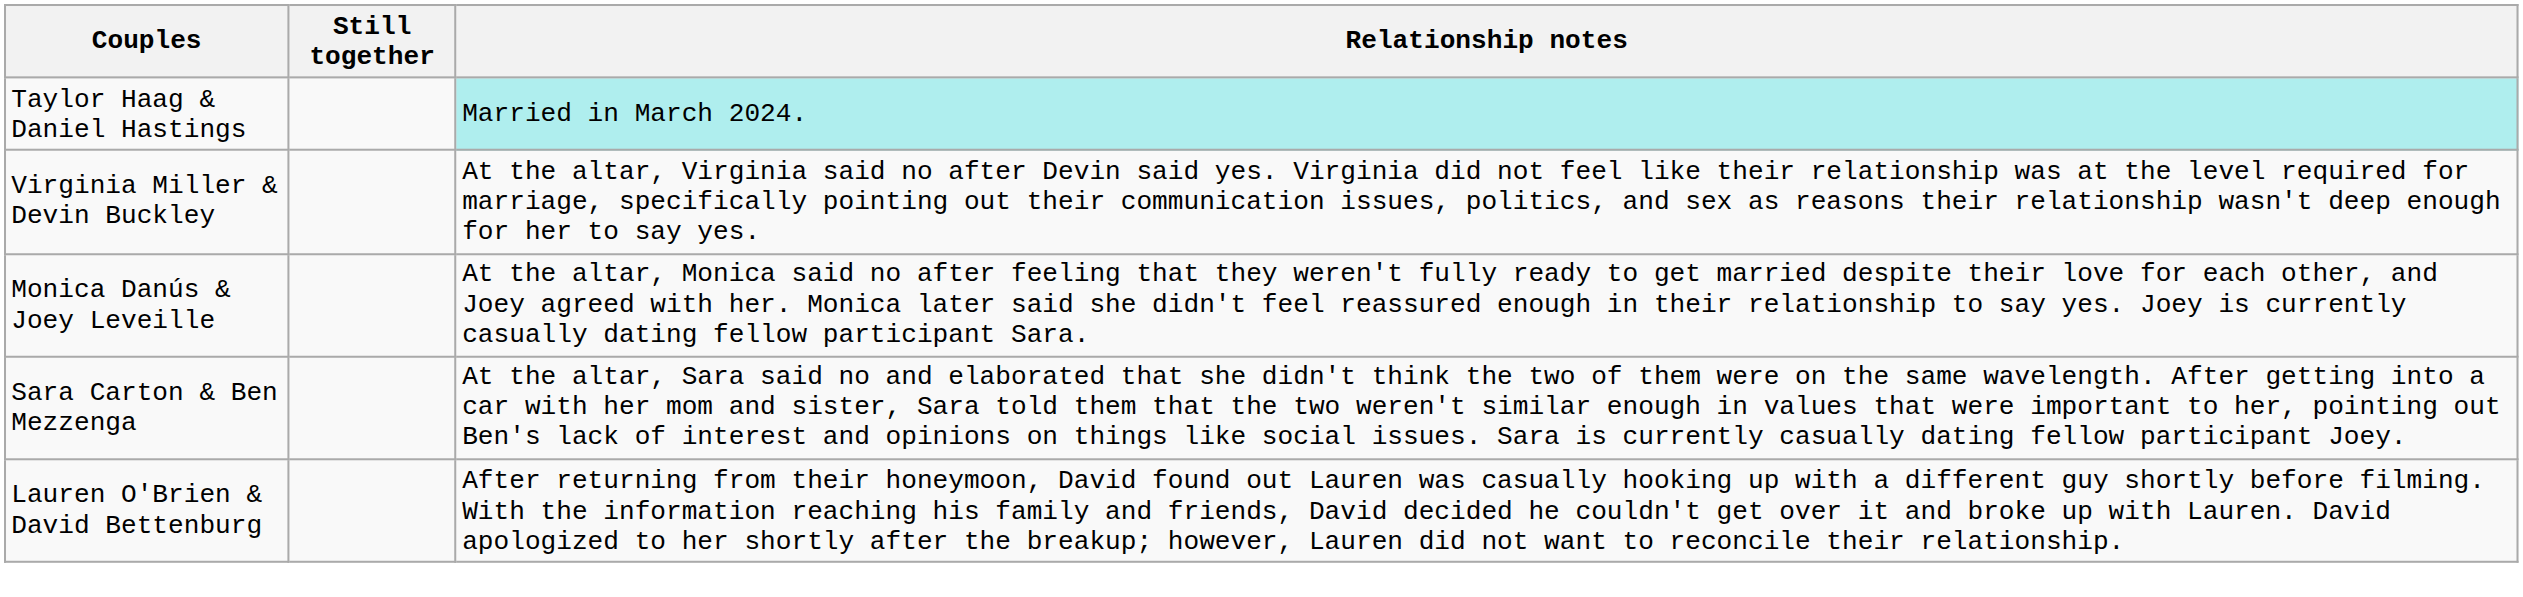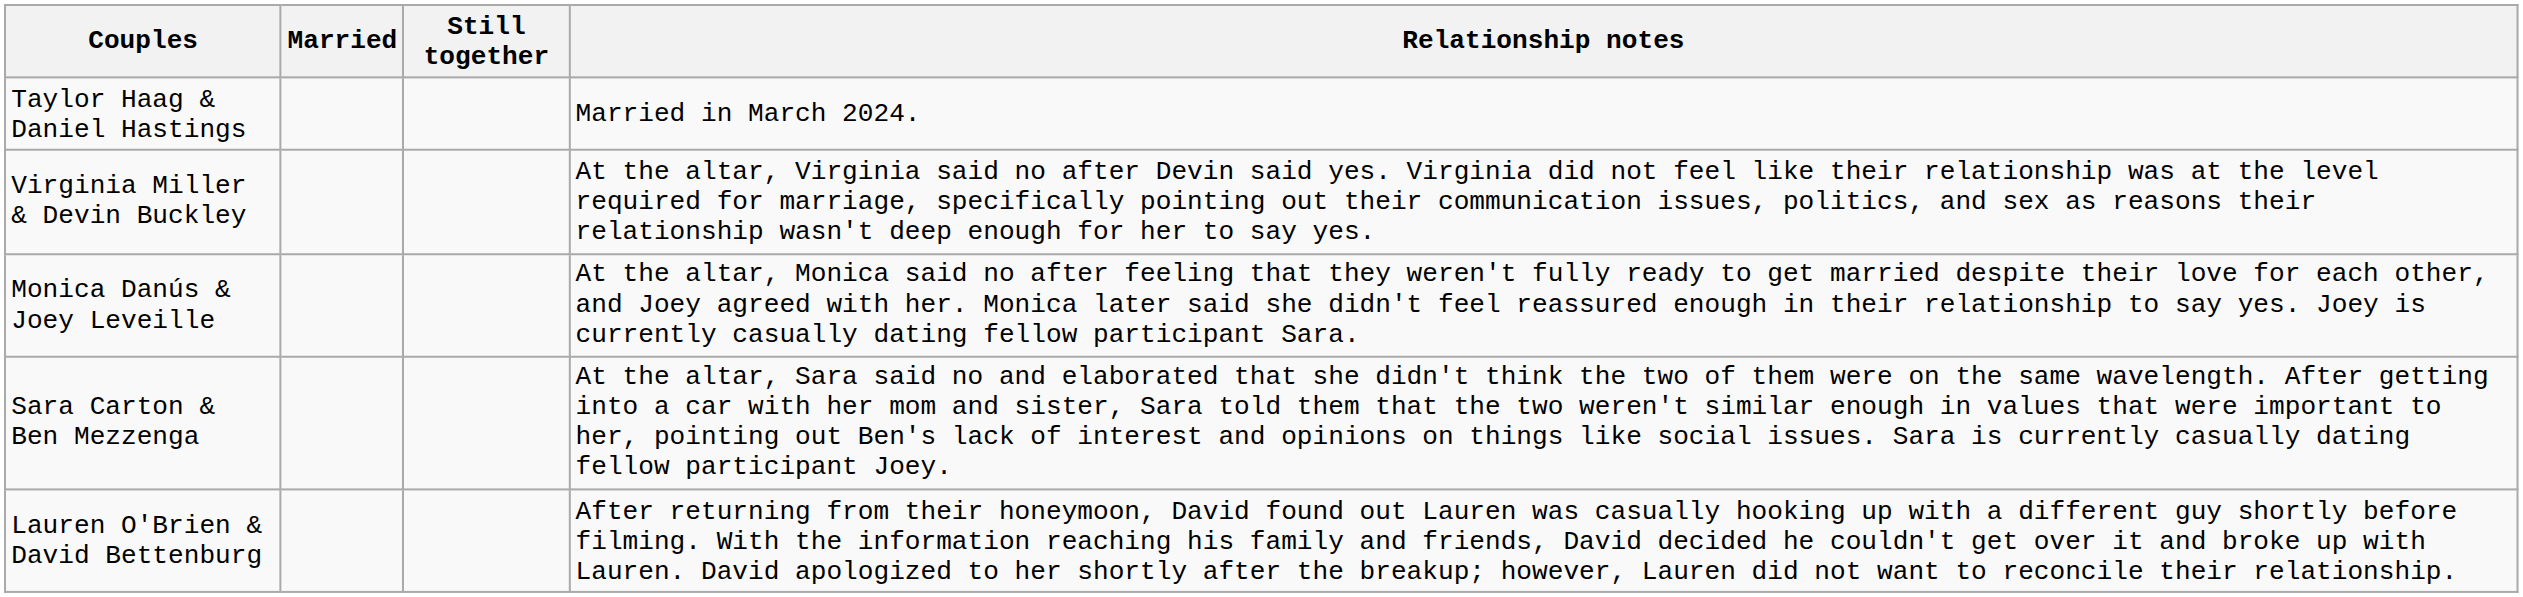+ column: Married
Taylor Haag & Daniel Hastings | Relationship notes: paleturquoise background -> no background
